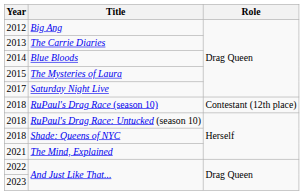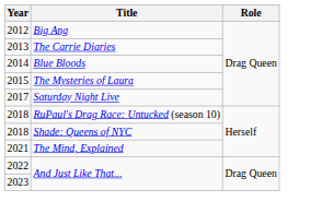- row: 2018 | RuPaul's Drag Race (season 10) | Contestant (12th place)
